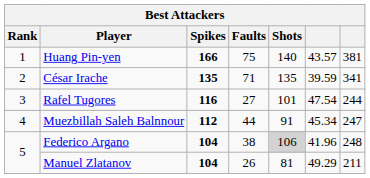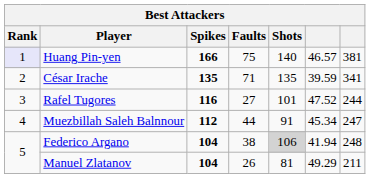Huang Pin-yen | Rank: no background -> lavender background
Huang Pin-yen | column 6: 43.57 -> 46.57
Rafel Tugores | column 6: 47.54 -> 47.52
Federico Argano | column 6: 41.96 -> 41.94
